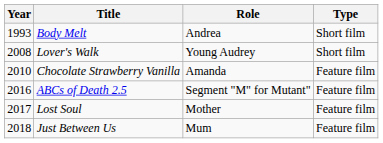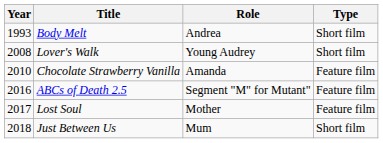Just Between Us | Type: Feature film -> Short film
